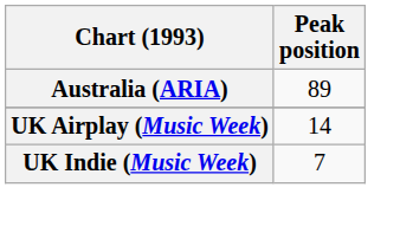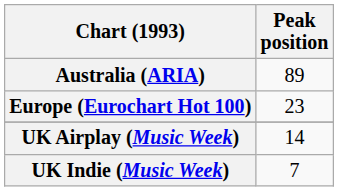+ row: Europe (Eurochart Hot 100) | 23
